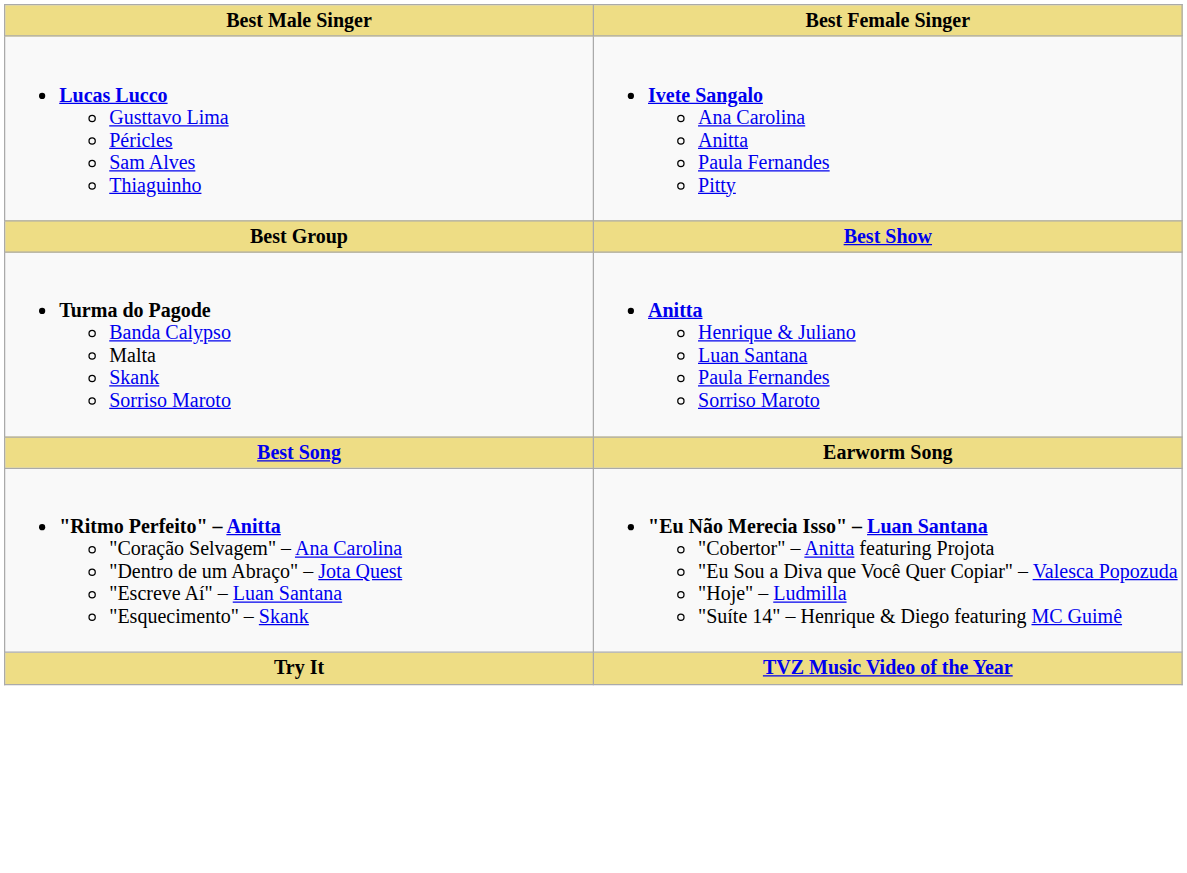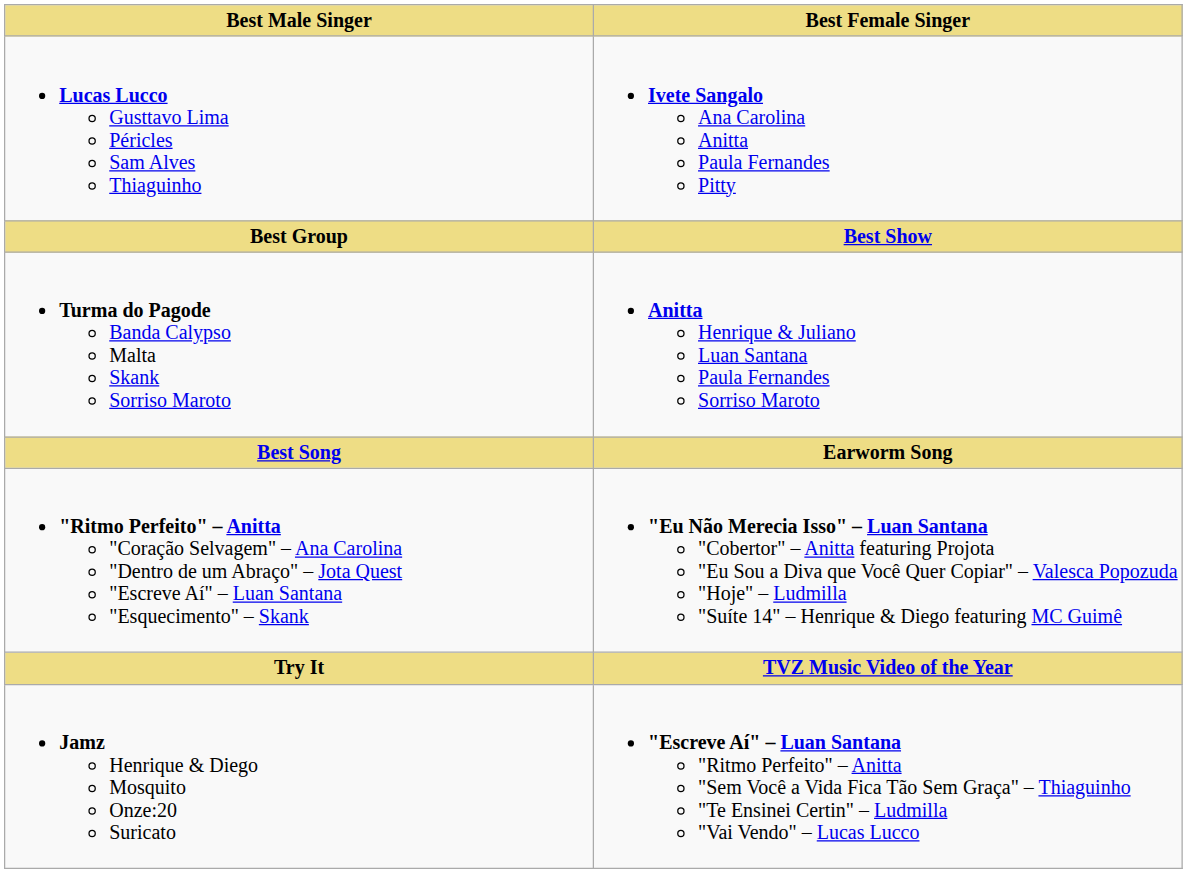+ row: Jamz Henrique & Diego Mosquito Onze:20 Suricato | "Escreve Aí" – Luan Santana "Ritmo Perfeito" – Anitta "Sem Você a Vida Fica Tão Sem Graça" – Thiaguinho "Te Ensinei Certin" – Ludmilla "Vai Vendo" – Lucas Lucco
